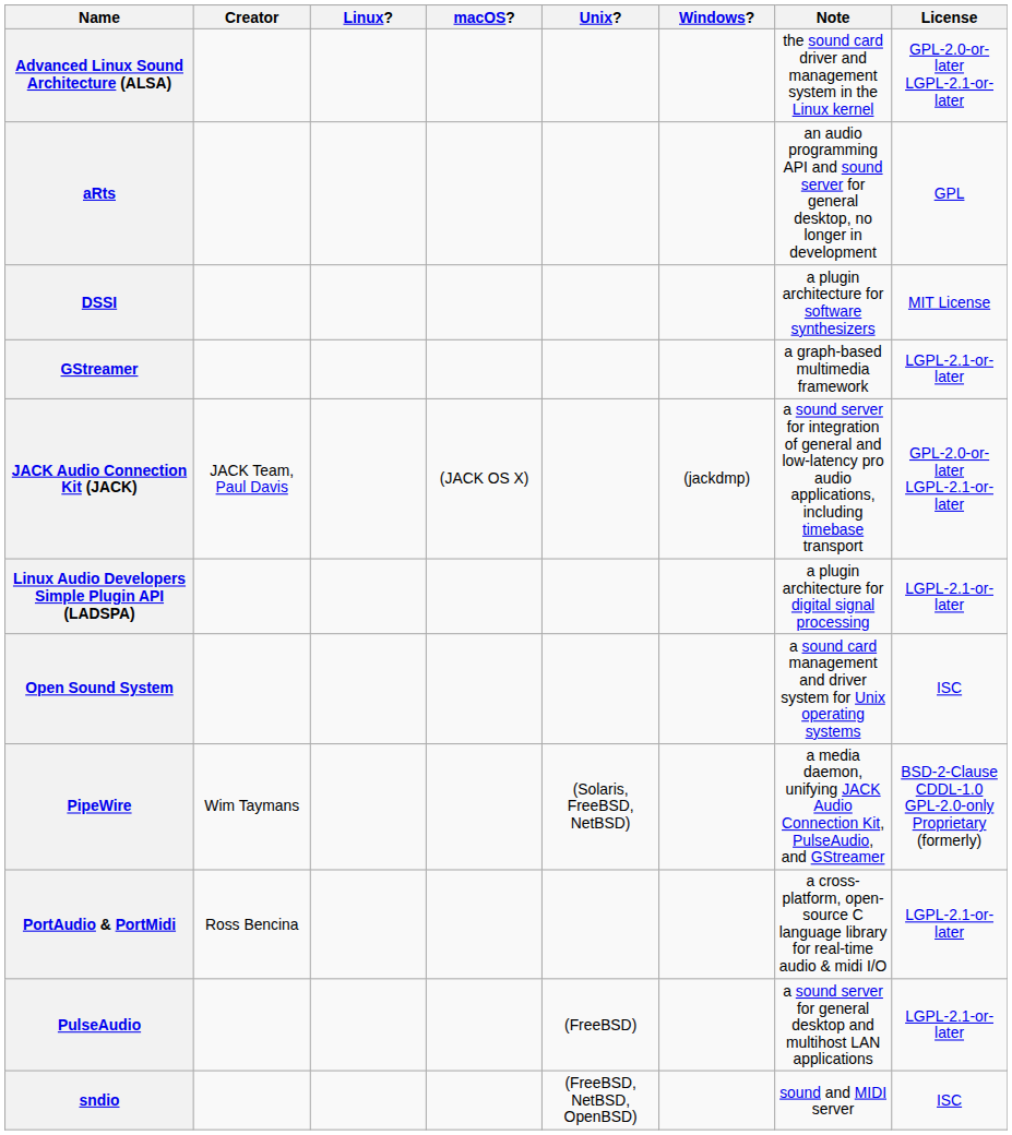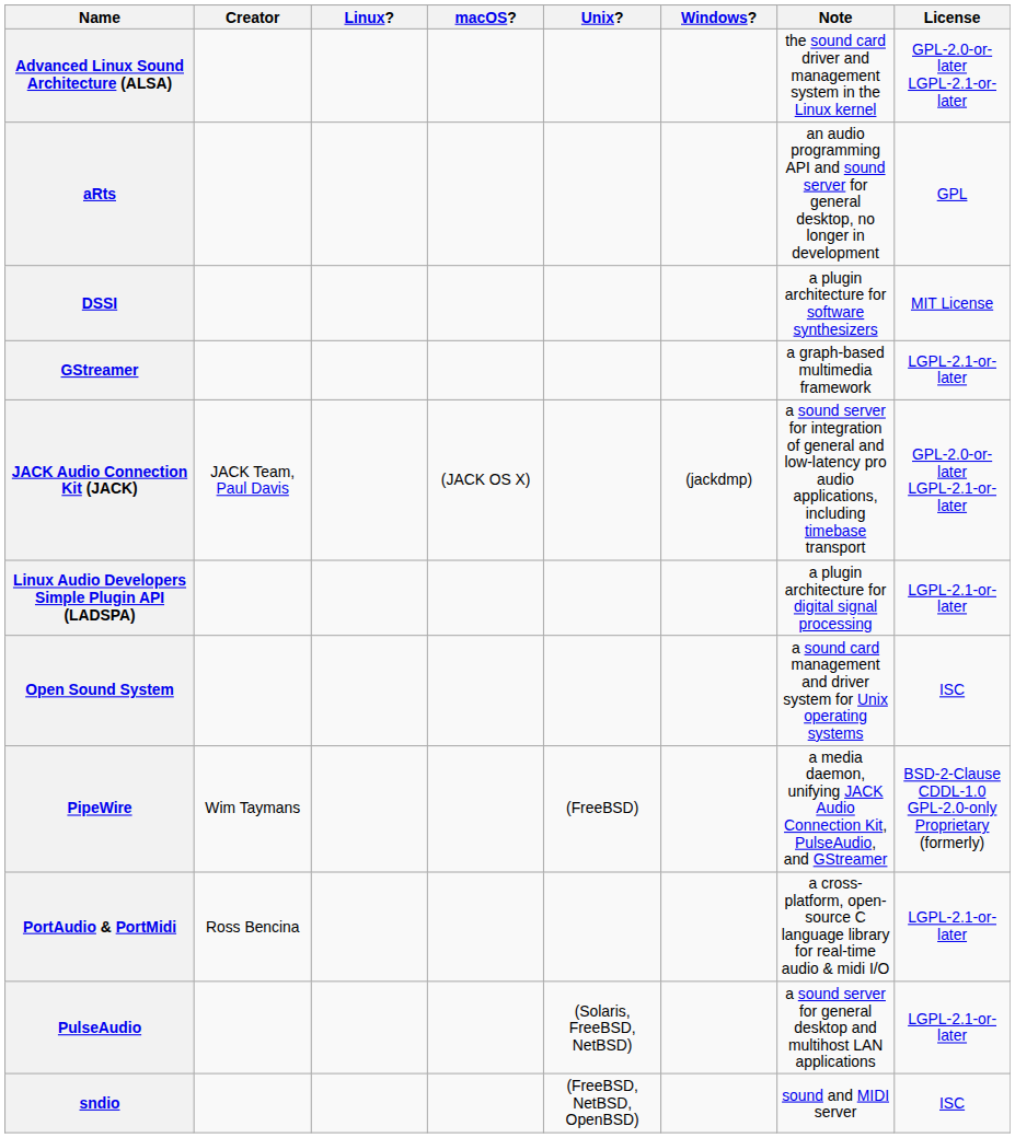PipeWire | Unix?: (Solaris, FreeBSD, NetBSD) -> (FreeBSD)
PulseAudio | Unix?: (FreeBSD) -> (Solaris, FreeBSD, NetBSD)
